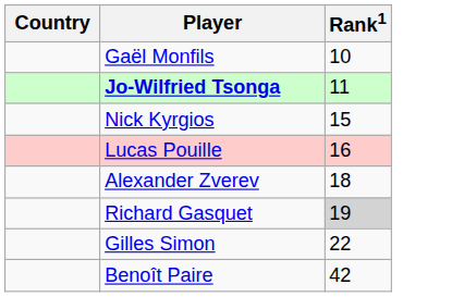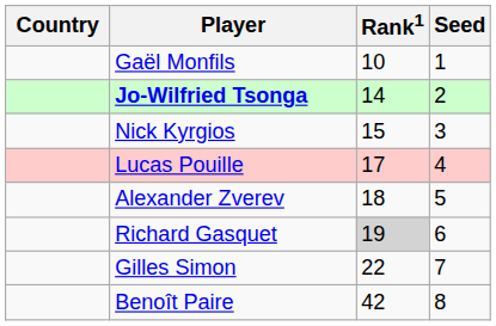+ column: Seed | 1 | 2 | 3 | 4 | 5 | 6 | 7 | 8
Jo-Wilfried Tsonga | Rank1: 11 -> 14
Lucas Pouille | Rank1: 16 -> 17
